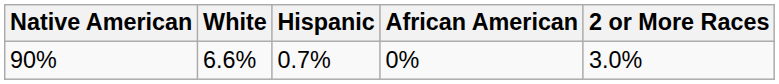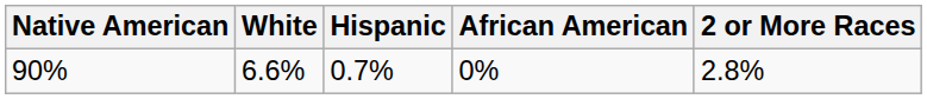90% | 2 or More Races: 3.0% -> 2.8%
